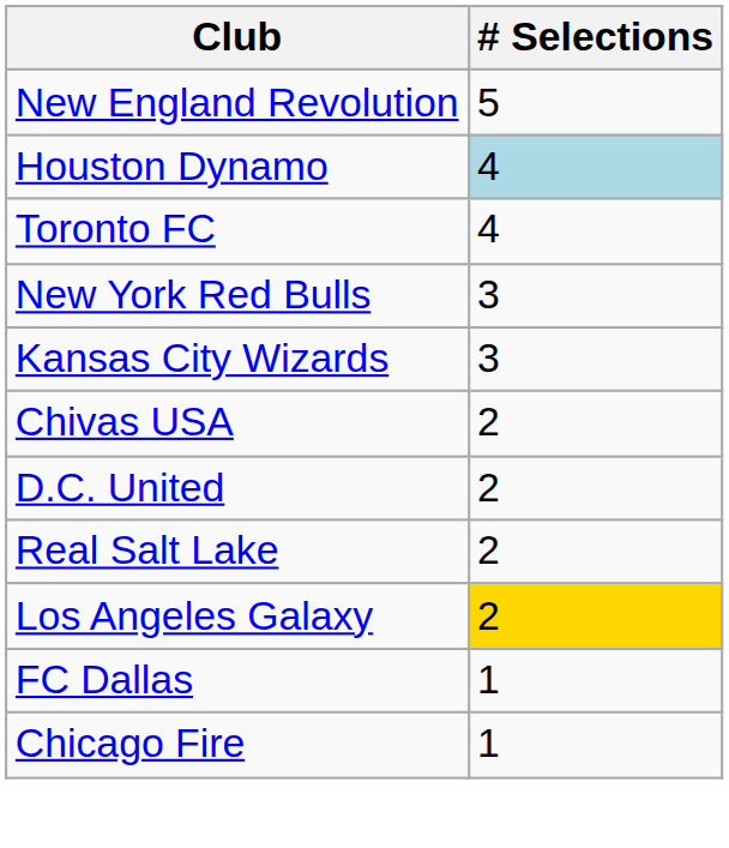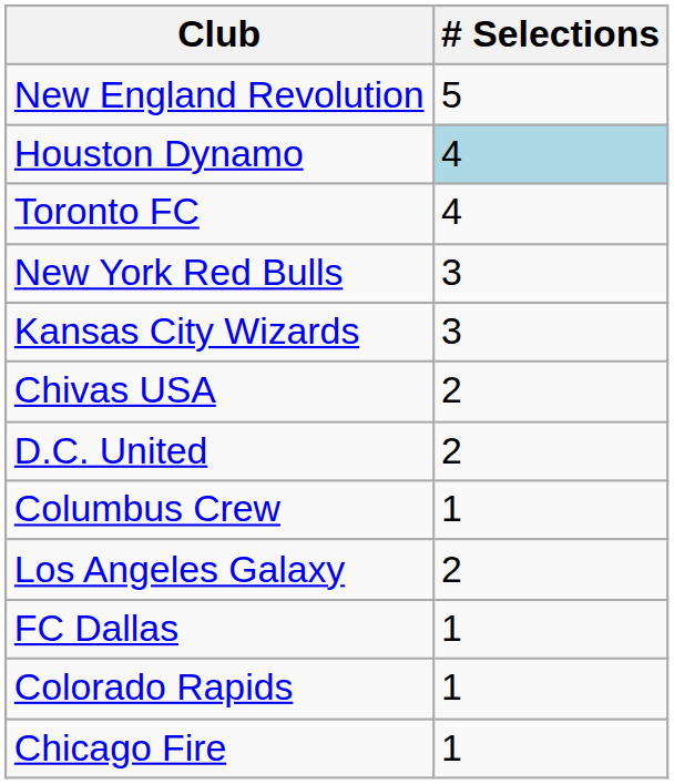- row: Real Salt Lake | 2
+ row: Columbus Crew | 1
Los Angeles Galaxy | # Selections: gold background -> no background
+ row: Colorado Rapids | 1
